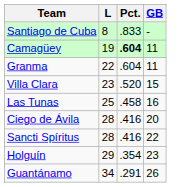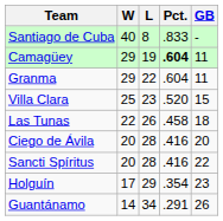+ column: W | 40 | 29 | 29 | 25 | 22 | 20 | 20 | 17 | 14
Las Tunas | L: 25 -> 26
Las Tunas | GB: 16 -> 18
